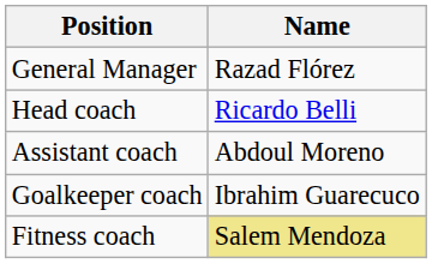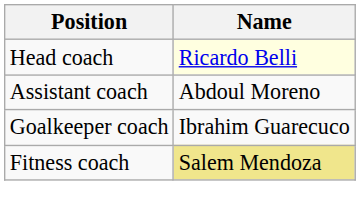- row: General Manager | Razad Flórez
Head coach | Name: no background -> lightyellow background
